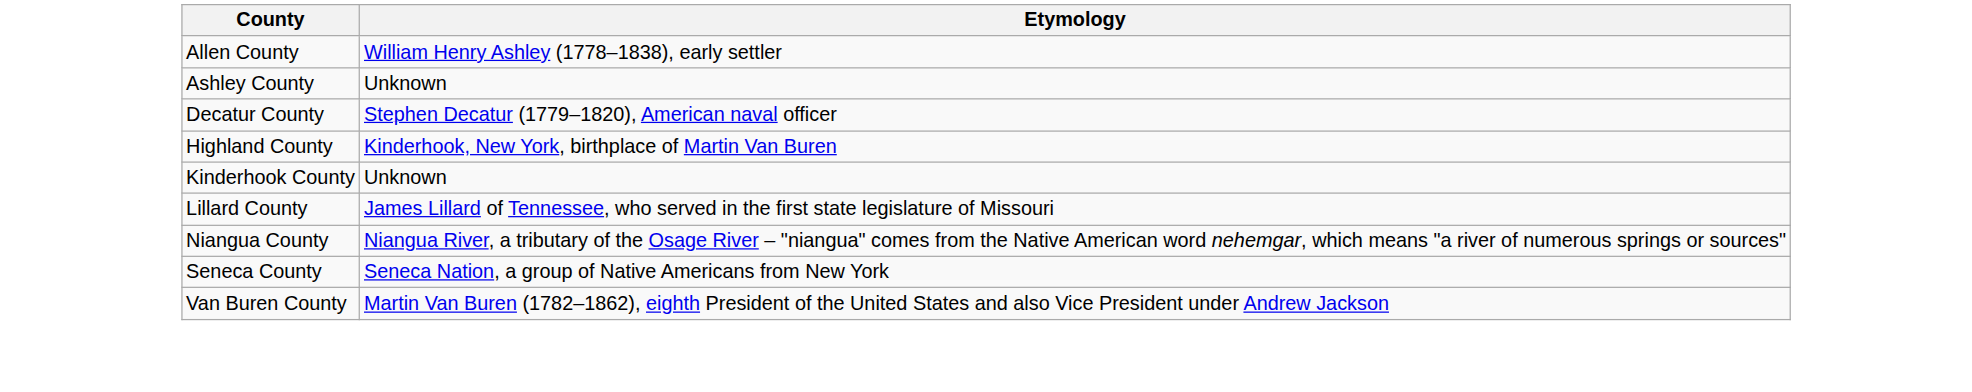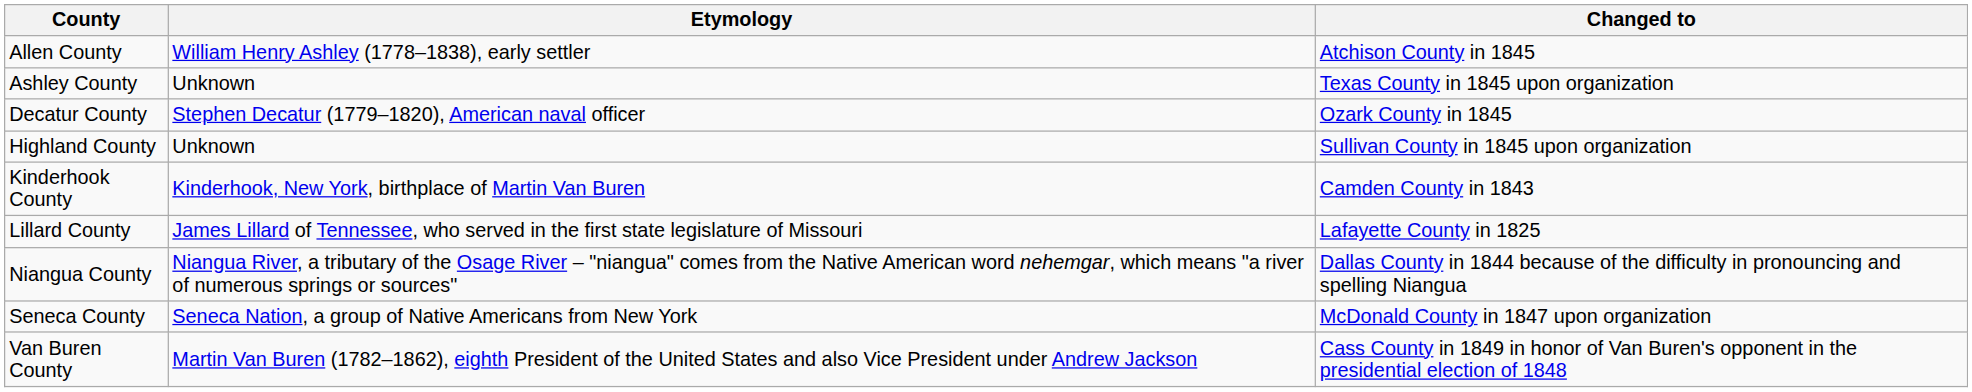+ column: Changed to | Atchison County in 1845 | Texas County in 1845 upon organization | Ozark County in 1845 | Sullivan County in 1845 upon organization | Camden County in 1843 | Lafayette County in 1825 | Dallas County in 1844 because of the difficulty in pronouncing and spelling Niangua | McDonald County in 1847 upon organization | Cass County in 1849 in honor of Van Buren's opponent in the presidential election of 1848
Highland County | Etymology: Kinderhook, New York, birthplace of Martin Van Buren -> Unknown
Kinderhook County | Etymology: Unknown -> Kinderhook, New York, birthplace of Martin Van Buren
